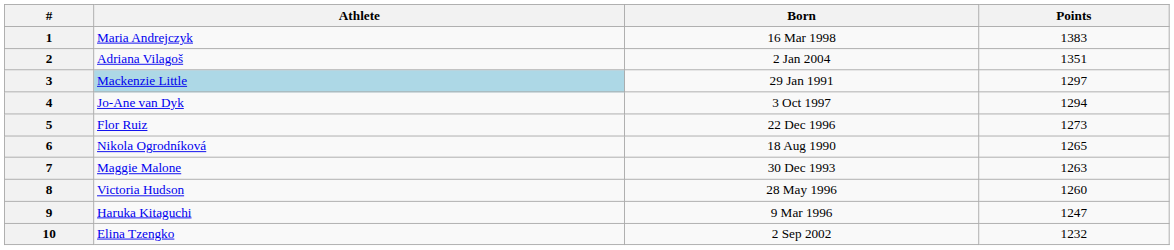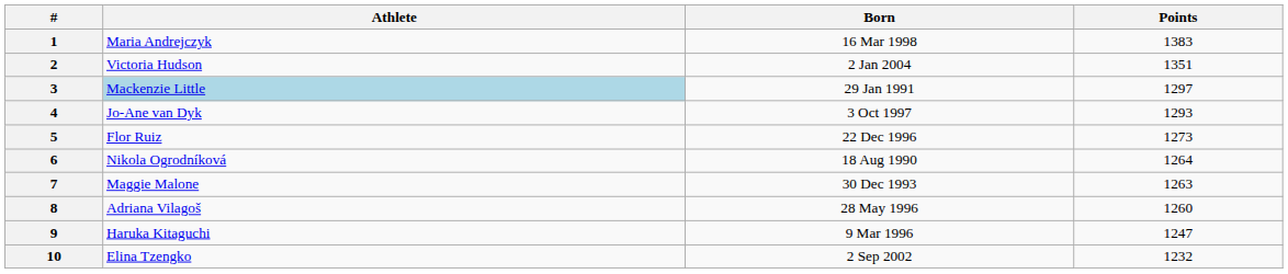2 | Athlete: Adriana Vilagoš -> Victoria Hudson
4 | Points: 1294 -> 1293
6 | Points: 1265 -> 1264
8 | Athlete: Victoria Hudson -> Adriana Vilagoš
